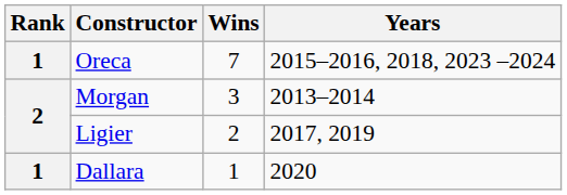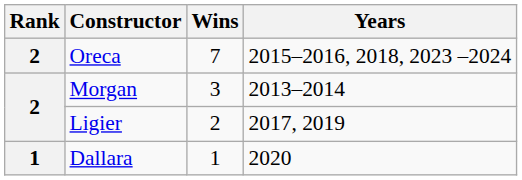Oreca | Rank: 1 -> 2
